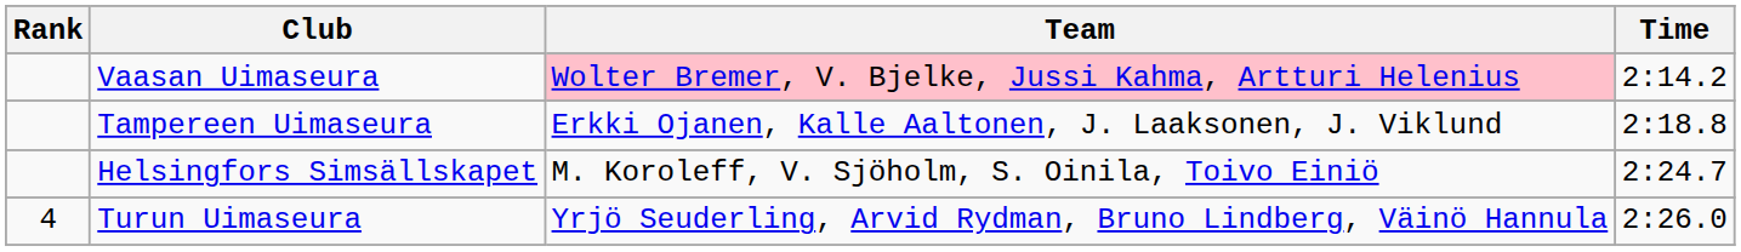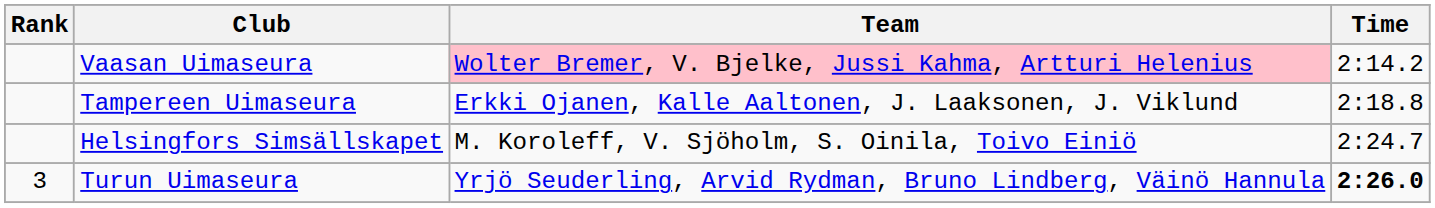Turun Uimaseura | Rank: 4 -> 3
Turun Uimaseura | Time: normal -> bold
